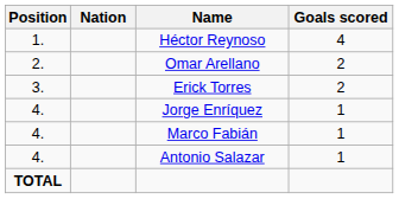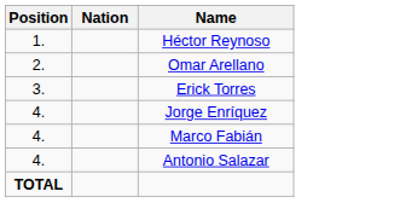- column: Goals scored | 4 | 2 | 2 | 1 | 1 | 1
